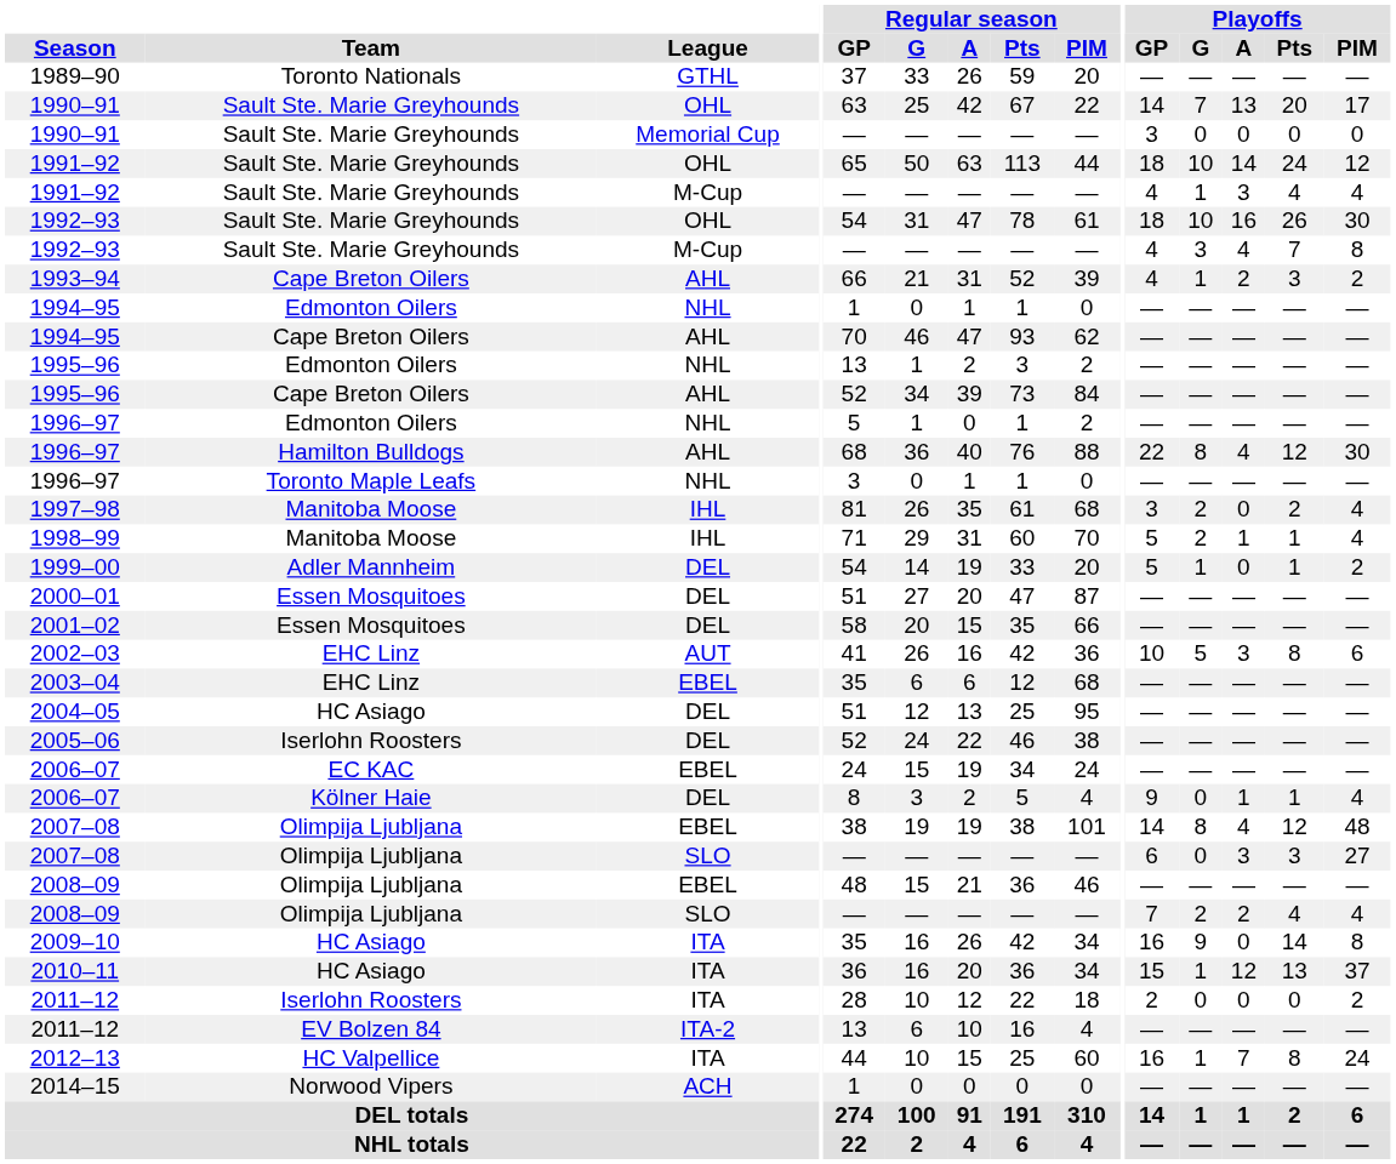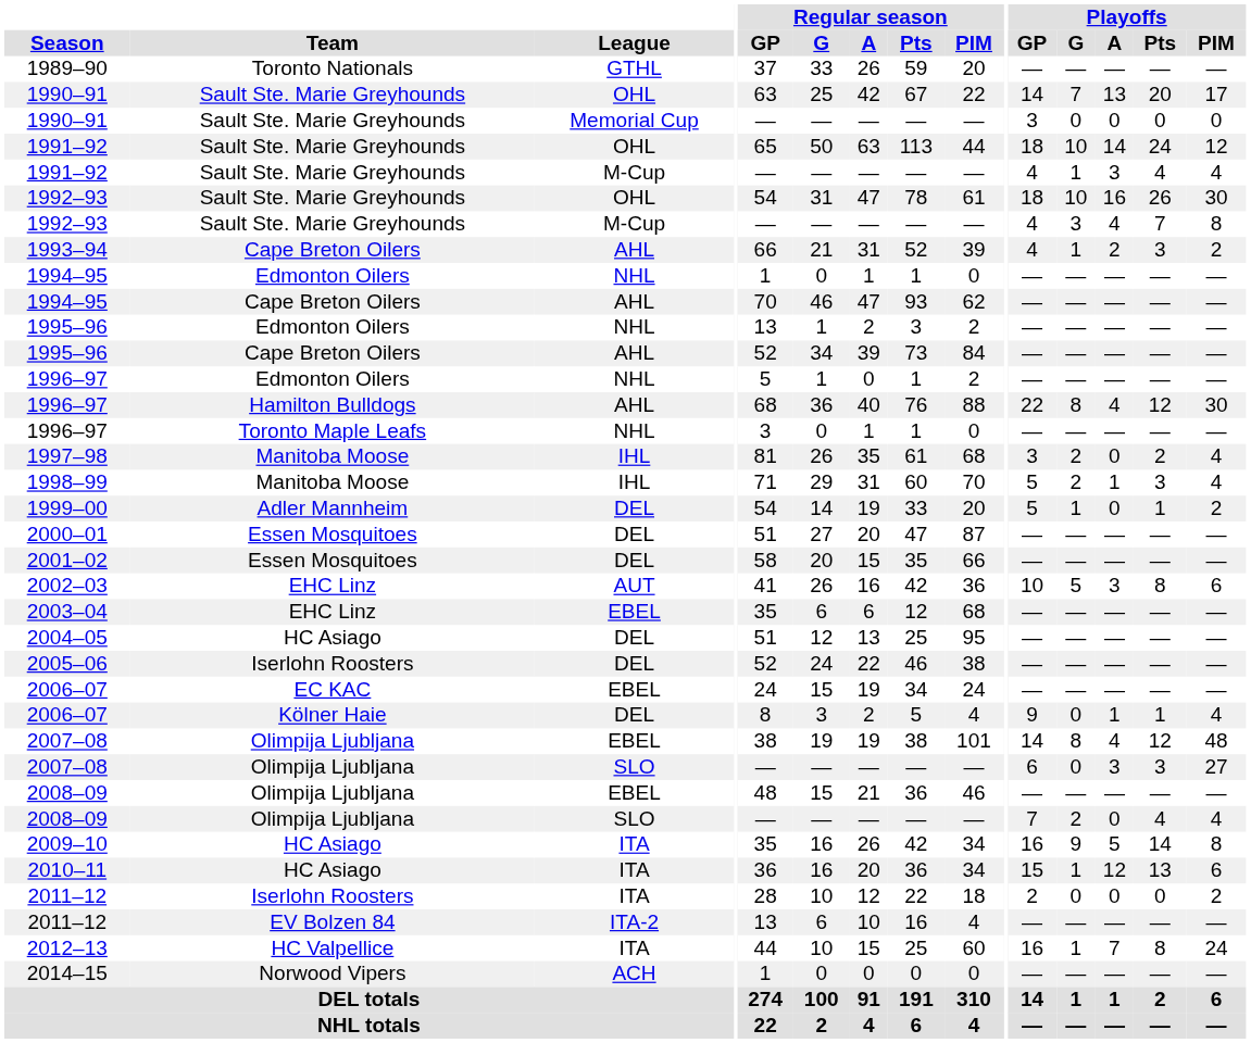1998–99 | Playoffs / Pts: 1 -> 3
2008–09 / SLO | Playoffs / A: 2 -> 0
2009–10 | Playoffs / A: 0 -> 5
2010–11 | Playoffs / PIM: 37 -> 6
